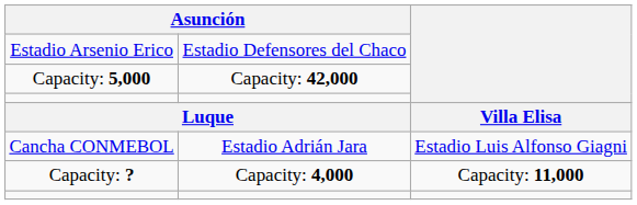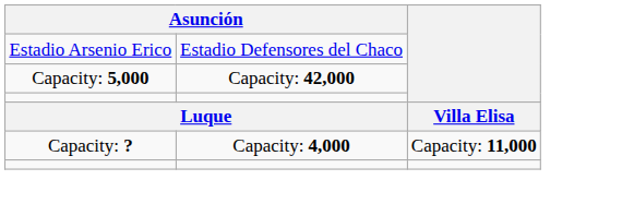- row: Cancha CONMEBOL | Estadio Adrián Jara | Estadio Luis Alfonso Giagni
